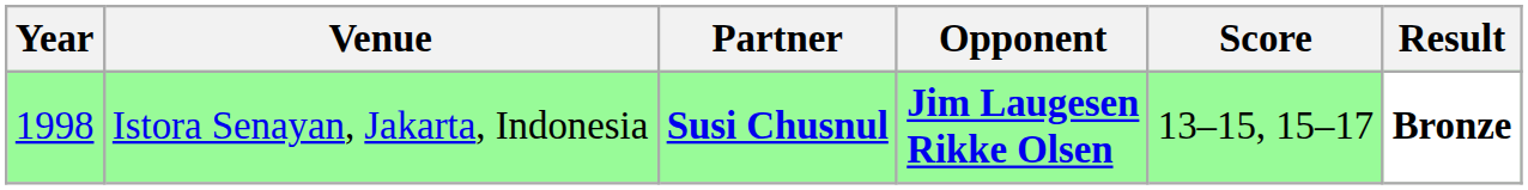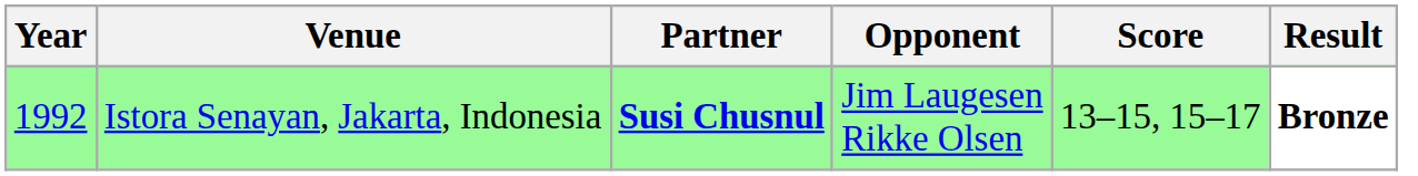Istora Senayan, Jakarta, Indonesia | Year: 1998 -> 1992
Istora Senayan, Jakarta, Indonesia | Opponent: bold -> normal
